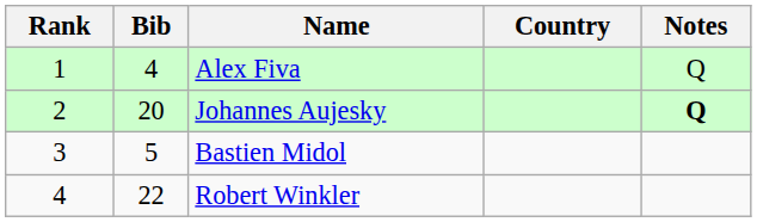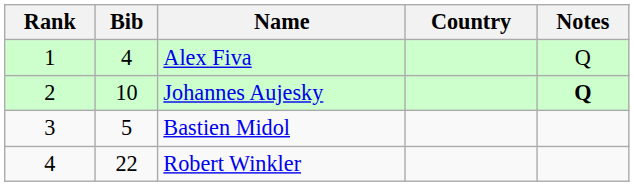Johannes Aujesky | Bib: 20 -> 10
